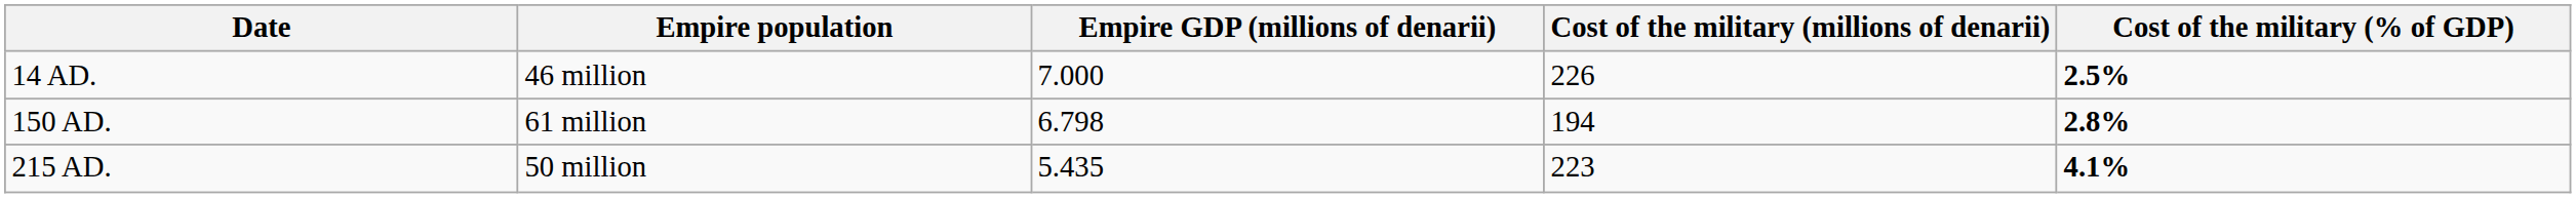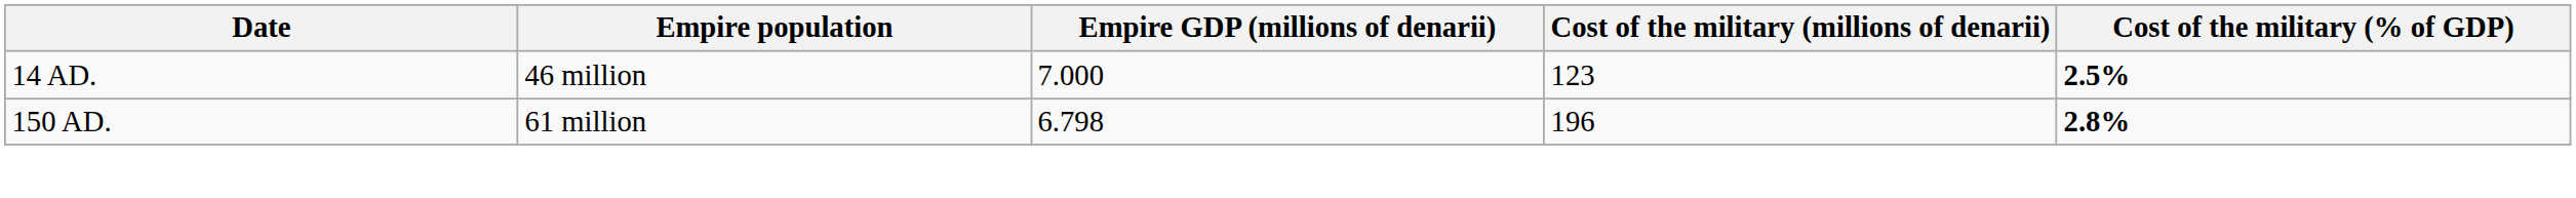14 AD. | Cost of the military (millions of denarii): 226 -> 123
150 AD. | Cost of the military (millions of denarii): 194 -> 196
- row: 215 AD. | 50 million | 5.435 | 223 | 4.1%
